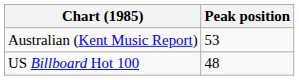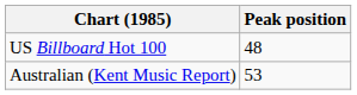rows swapped: US Billboard Hot 100 <-> Australian (Kent Music Report)
